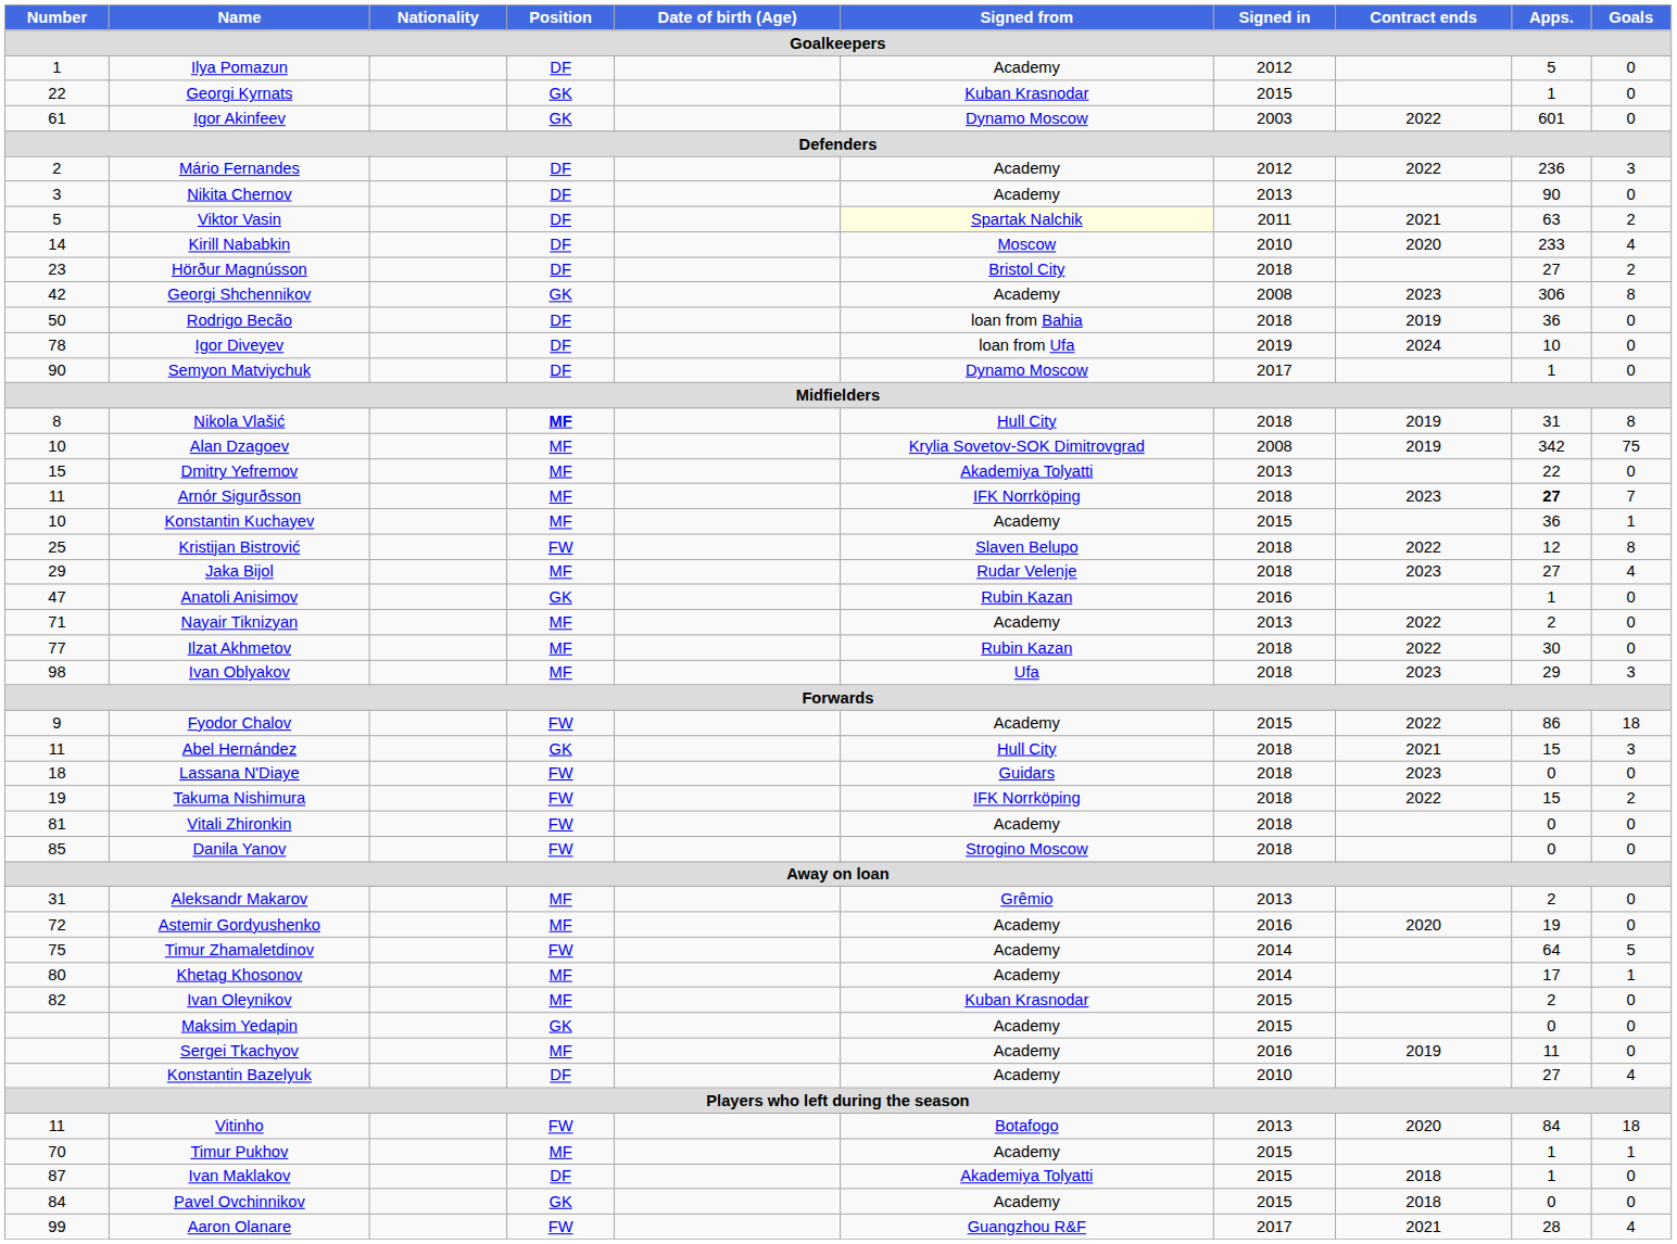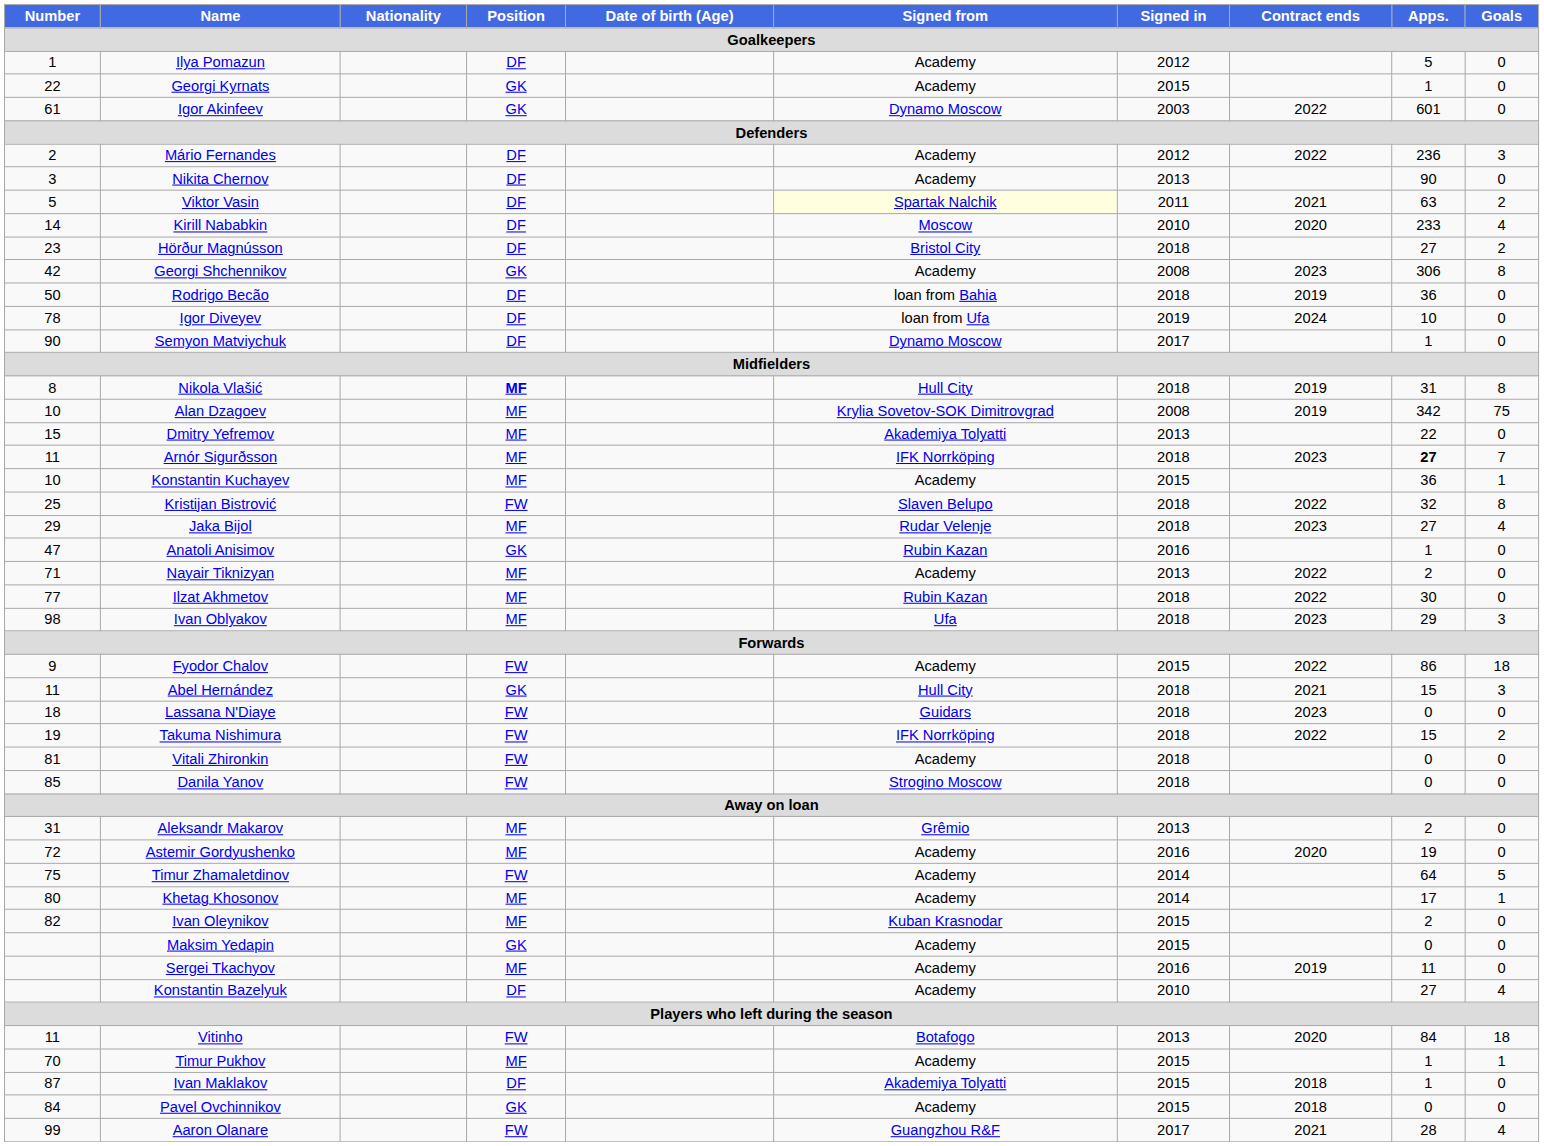Georgi Kyrnats | Signed from: Kuban Krasnodar -> Academy
Kristijan Bistrović | Apps.: 12 -> 32
